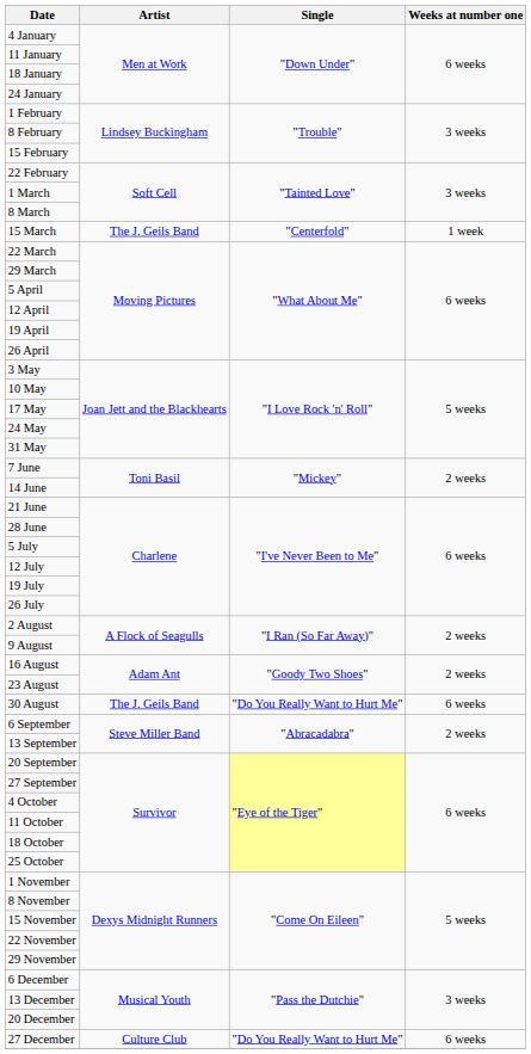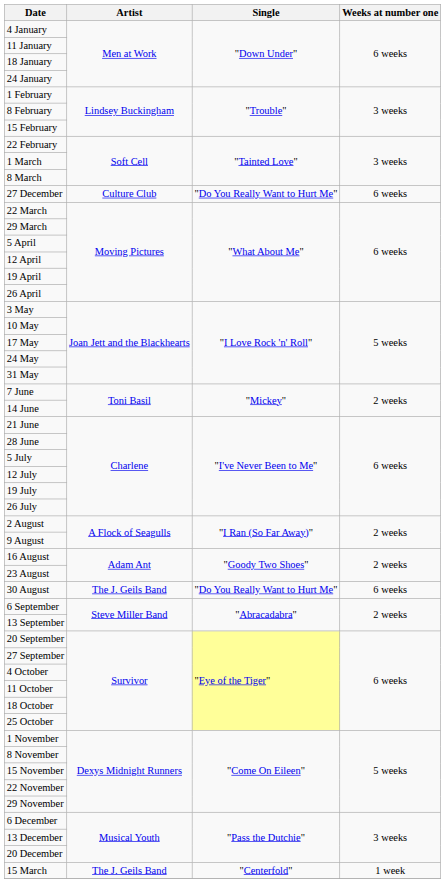rows swapped: 15 March <-> 27 December
